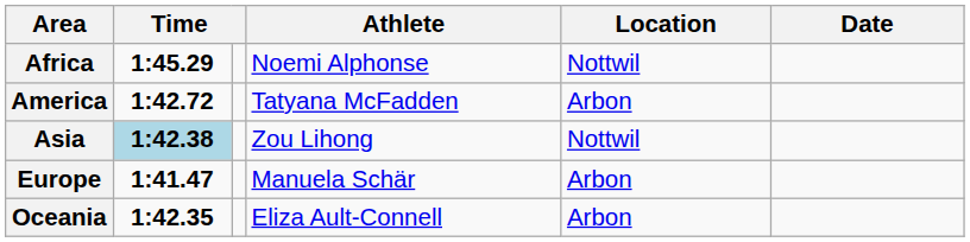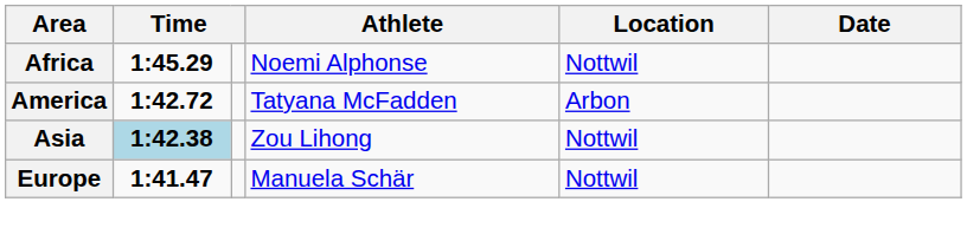Europe | Location: Arbon -> Nottwil
- row: Oceania | 1:42.35 | Eliza Ault-Connell | Arbon
